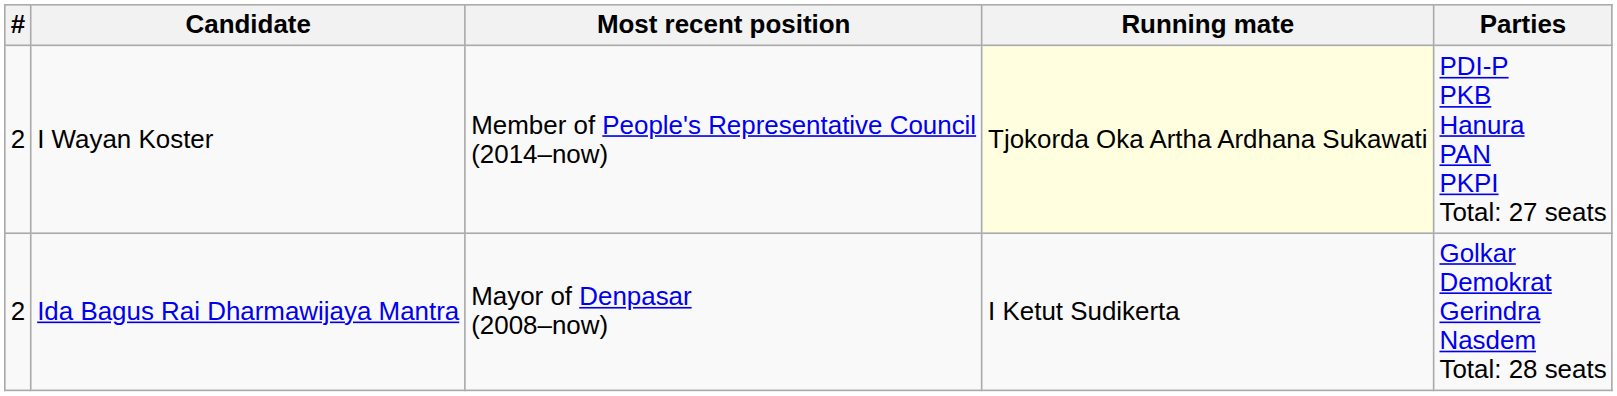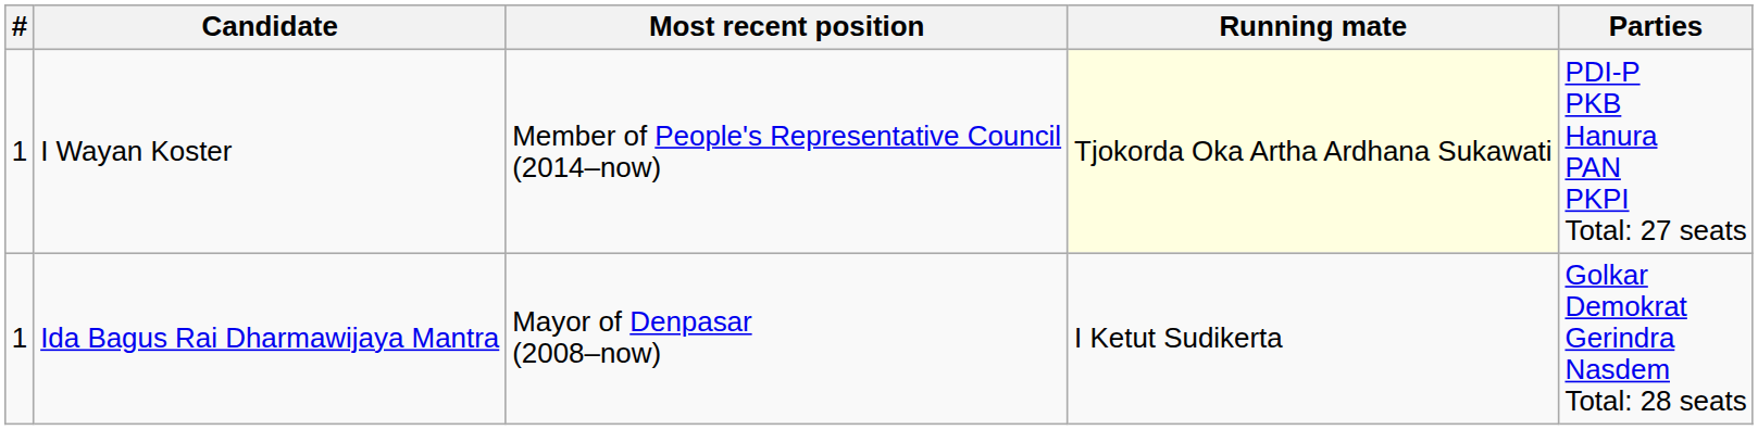I Wayan Koster | #: 2 -> 1
Ida Bagus Rai Dharmawijaya Mantra | #: 2 -> 1
